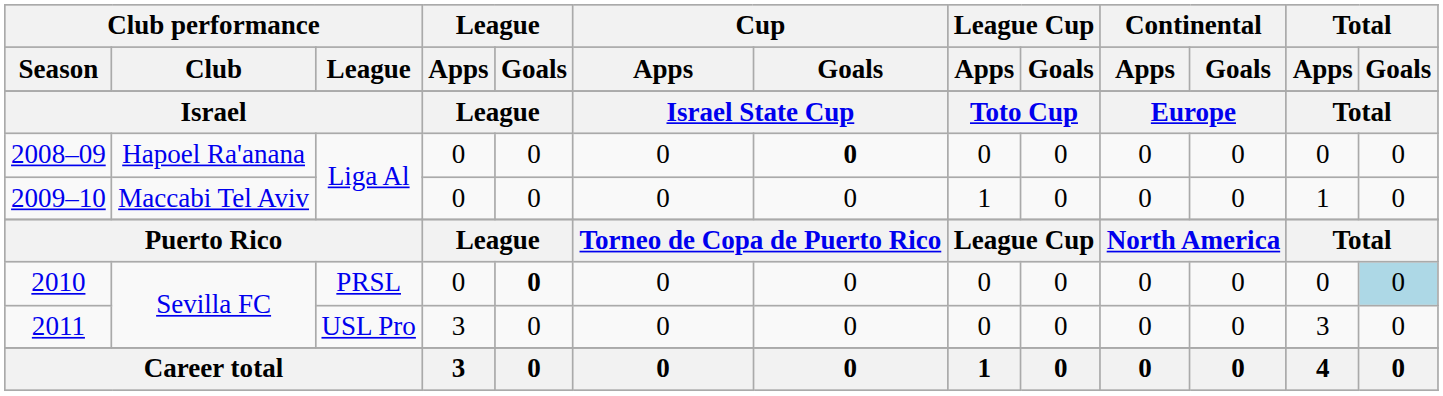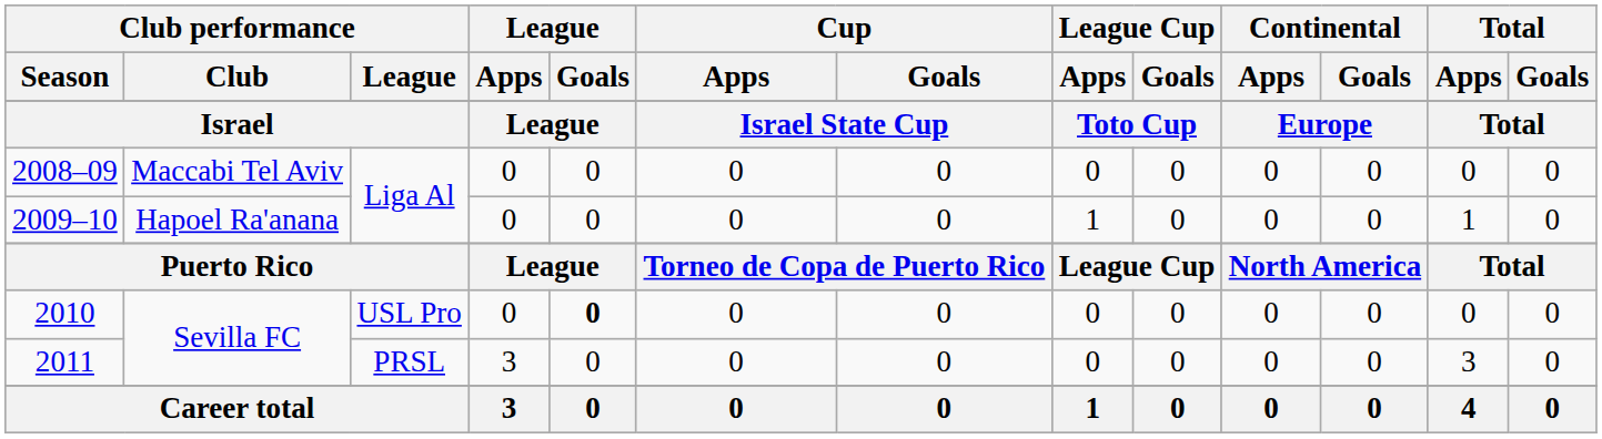2008–09 | Club performance / Club: Hapoel Ra'anana -> Maccabi Tel Aviv
2008–09 | Cup / Goals: bold -> normal
2009–10 | Club performance / Club: Maccabi Tel Aviv -> Hapoel Ra'anana
2010 | Club performance / League: PRSL -> USL Pro
2010 | Total / Goals: lightblue background -> no background
2011 | Club performance / League: USL Pro -> PRSL
